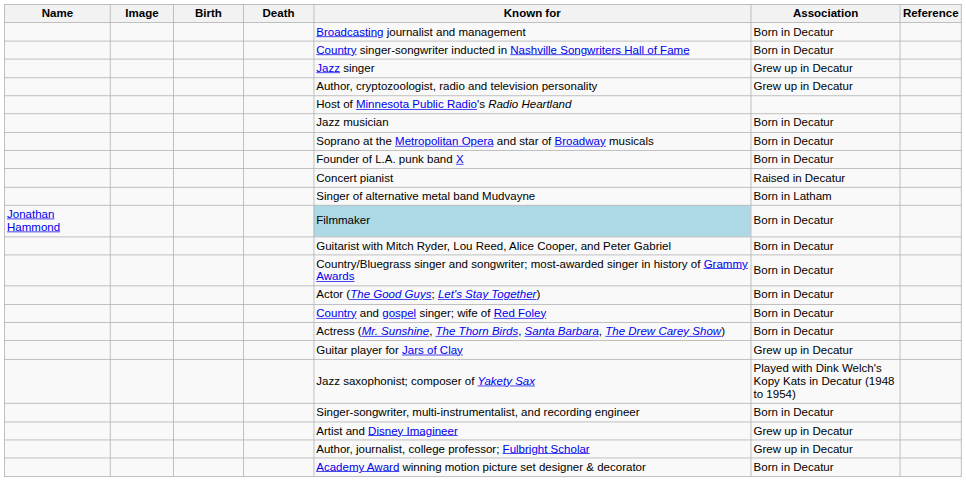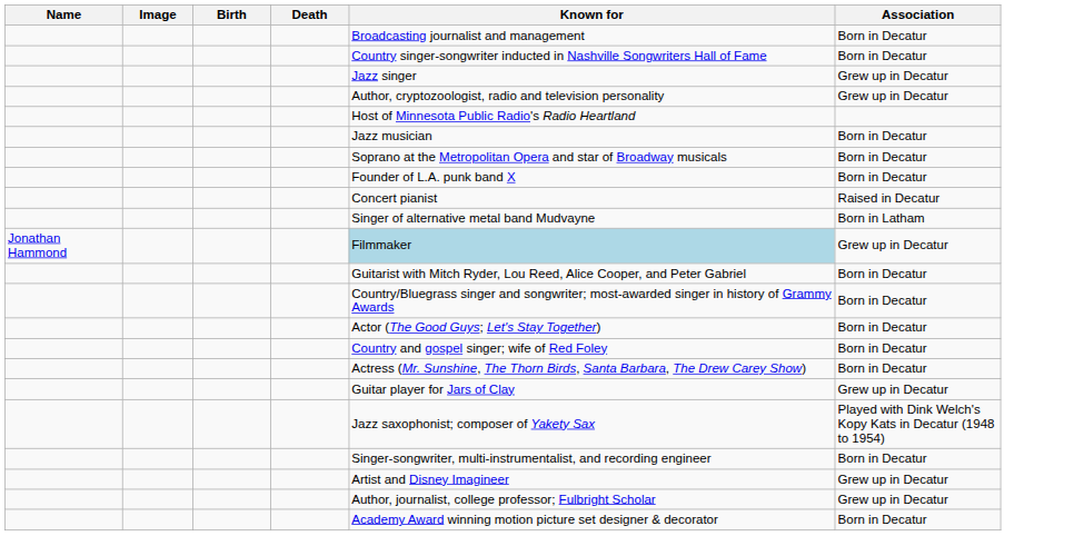- column: Reference
Jonathan Hammond | Association: Born in Decatur -> Grew up in Decatur
